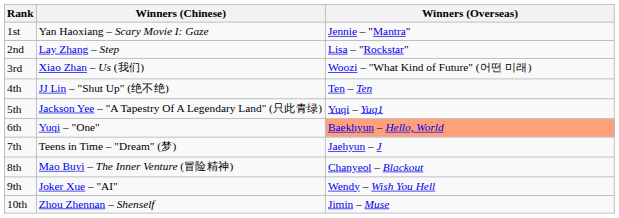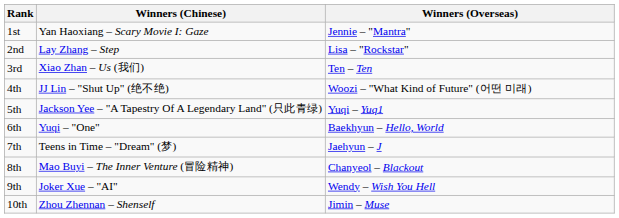3rd | Winners (Overseas): Woozi – "What Kind of Future" (어떤 미래) -> Ten – Ten
4th | Winners (Overseas): Ten – Ten -> Woozi – "What Kind of Future" (어떤 미래)
6th | Winners (Overseas): lightsalmon background -> no background
